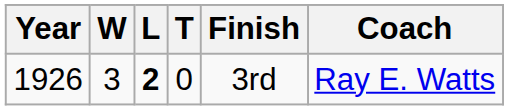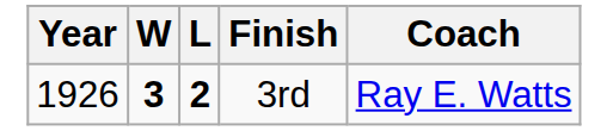- column: T | 0
1926 | W: normal -> bold
